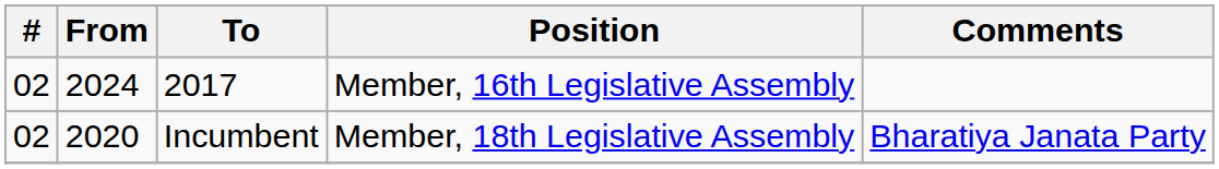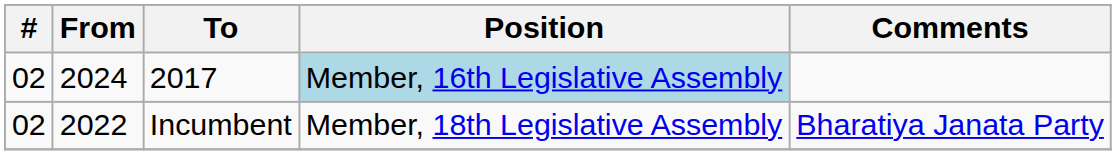2017 | Position: no background -> lightblue background
Incumbent | From: 2020 -> 2022
